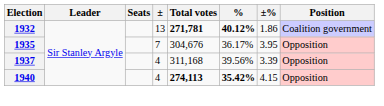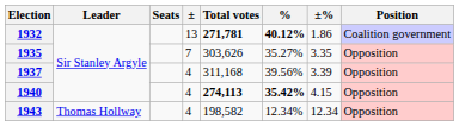1935 | Total votes: 304,676 -> 303,626
1935 | %: 36.17% -> 35.27%
1935 | ±%: 3.95 -> 3.35
+ row: 1943 | Thomas Hollway | 4 | 198,582 | 12.34% | 12.34 | Opposition
